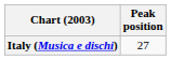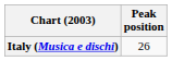Italy (Musica e dischi) | Peak position: 27 -> 26
